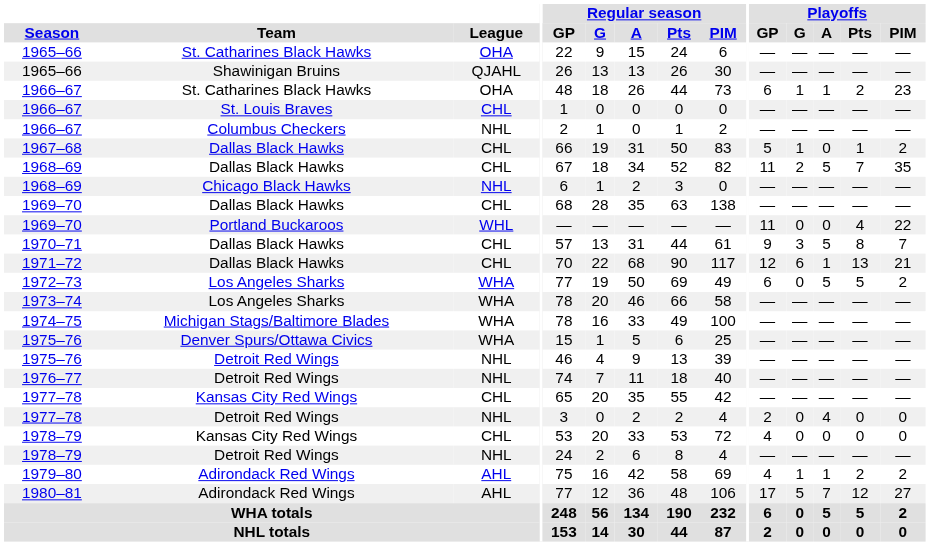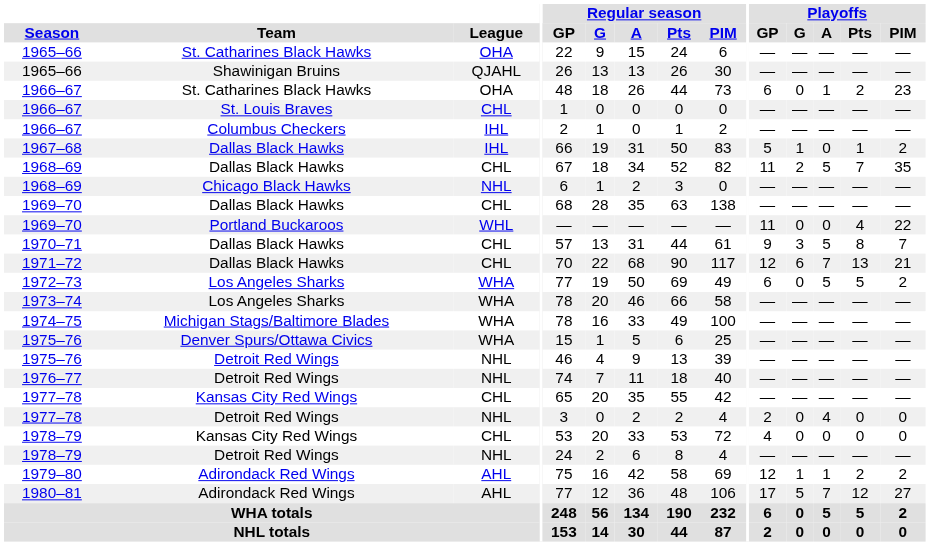1966–67 / St. Catharines Black Hawks | Playoffs / G: 1 -> 0
1966–67 / Columbus Checkers | League: NHL -> IHL
1967–68 | League: CHL -> IHL
1971–72 | Playoffs / A: 1 -> 7
1979–80 | Playoffs / GP: 4 -> 12
